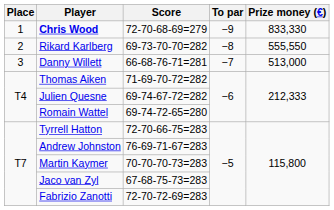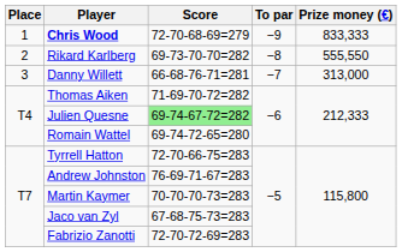Chris Wood | Prize money (€): 833,330 -> 833,333
Danny Willett | Prize money (€): 513,000 -> 313,000
Julien Quesne | Score: no background -> lightgreen background
